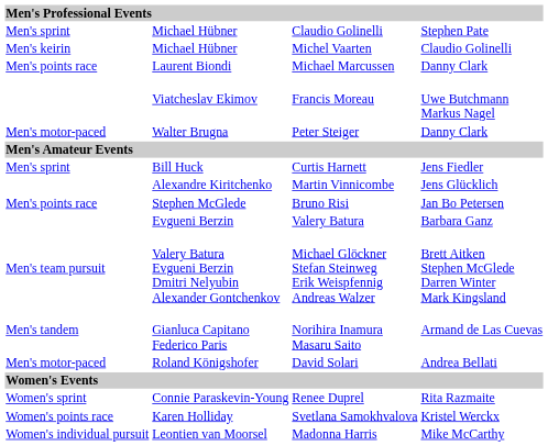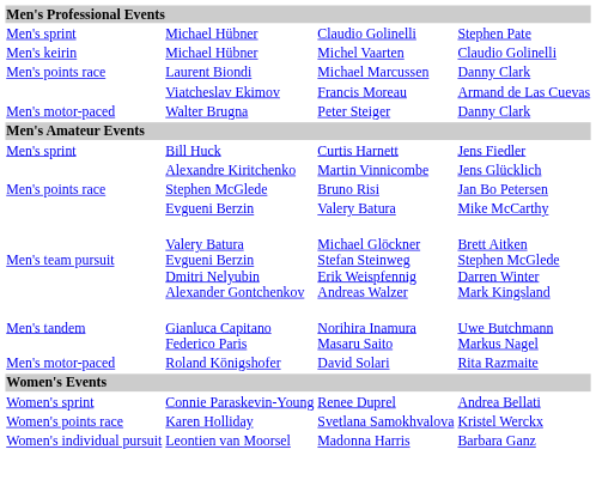Francis Moreau | column 4: Uwe Butchmann Markus Nagel -> Armand de Las Cuevas
Valery Batura | column 4: Barbara Ganz -> Mike McCarthy
Norihira Inamura Masaru Saito | column 4: Armand de Las Cuevas -> Uwe Butchmann Markus Nagel
David Solari | column 4: Andrea Bellati -> Rita Razmaite
Renee Duprel | column 4: Rita Razmaite -> Andrea Bellati
Madonna Harris | column 4: Mike McCarthy -> Barbara Ganz
